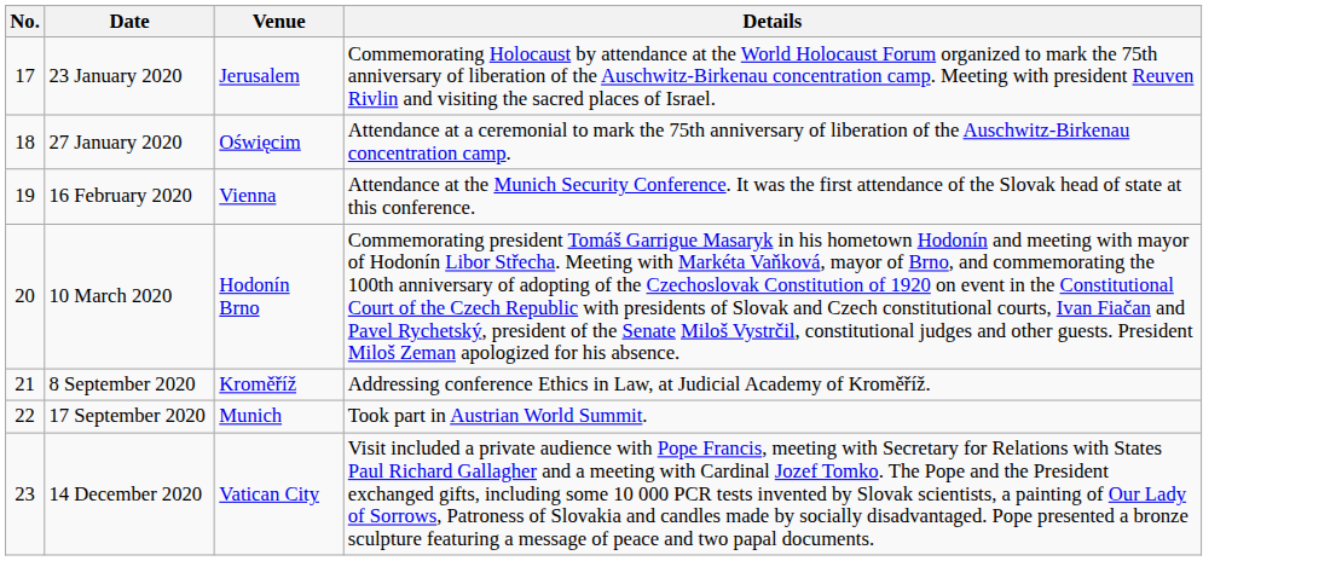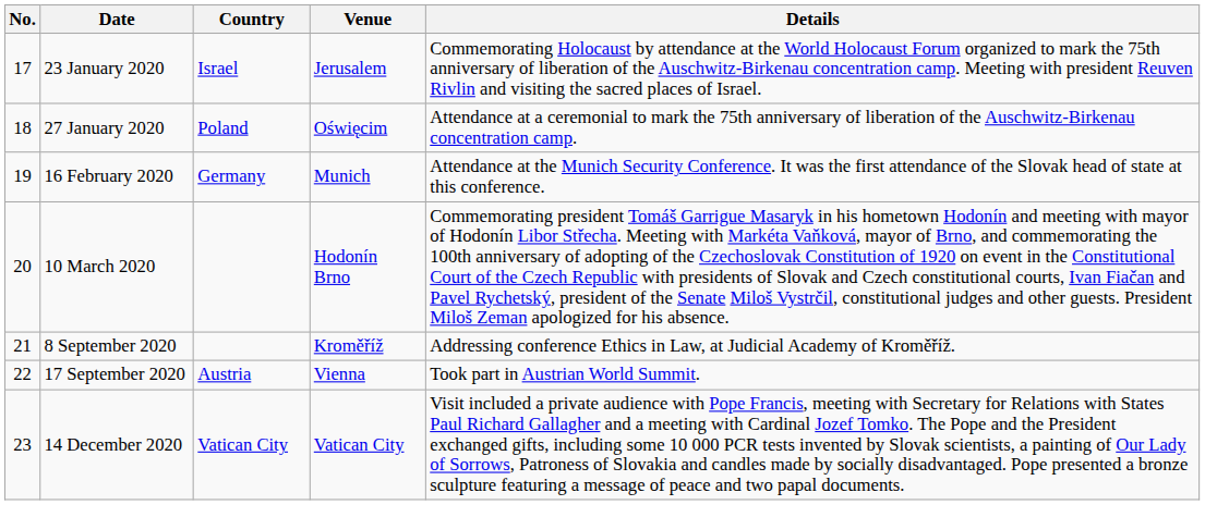+ column: Country | Israel | Poland | Germany | Austria | Vatican City
16 February 2020 | Venue: Vienna -> Munich
17 September 2020 | Venue: Munich -> Vienna
